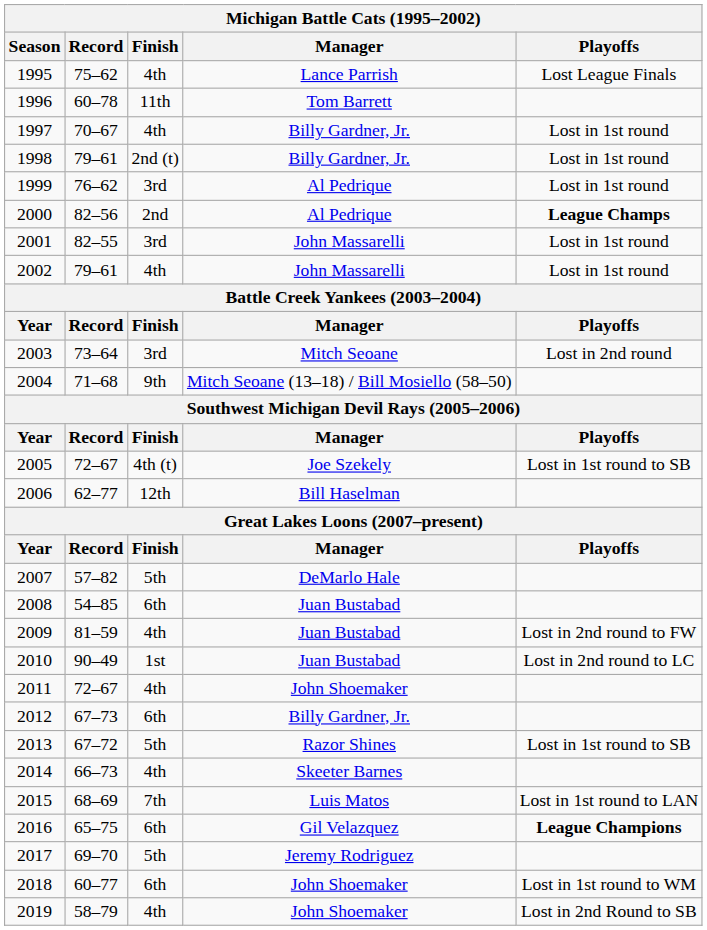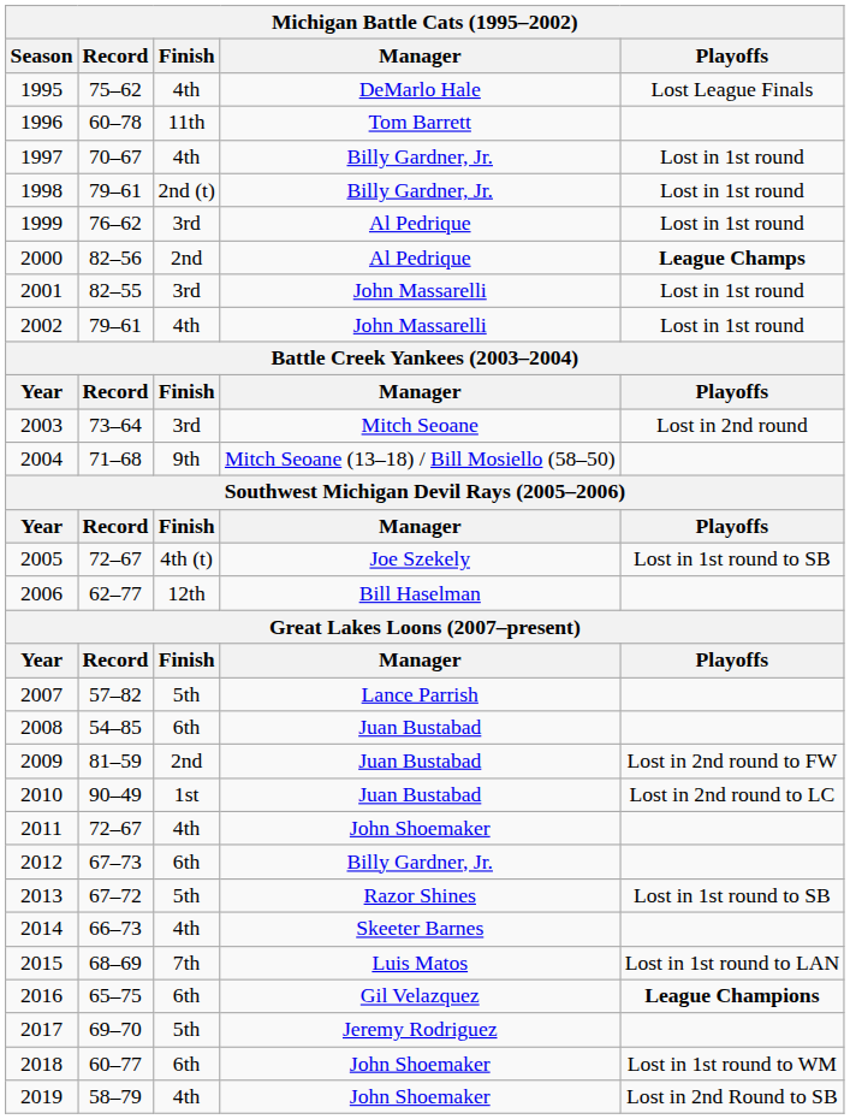1995 | Manager: Lance Parrish -> DeMarlo Hale
2007 | Manager: DeMarlo Hale -> Lance Parrish
2009 | Finish: 4th -> 2nd
